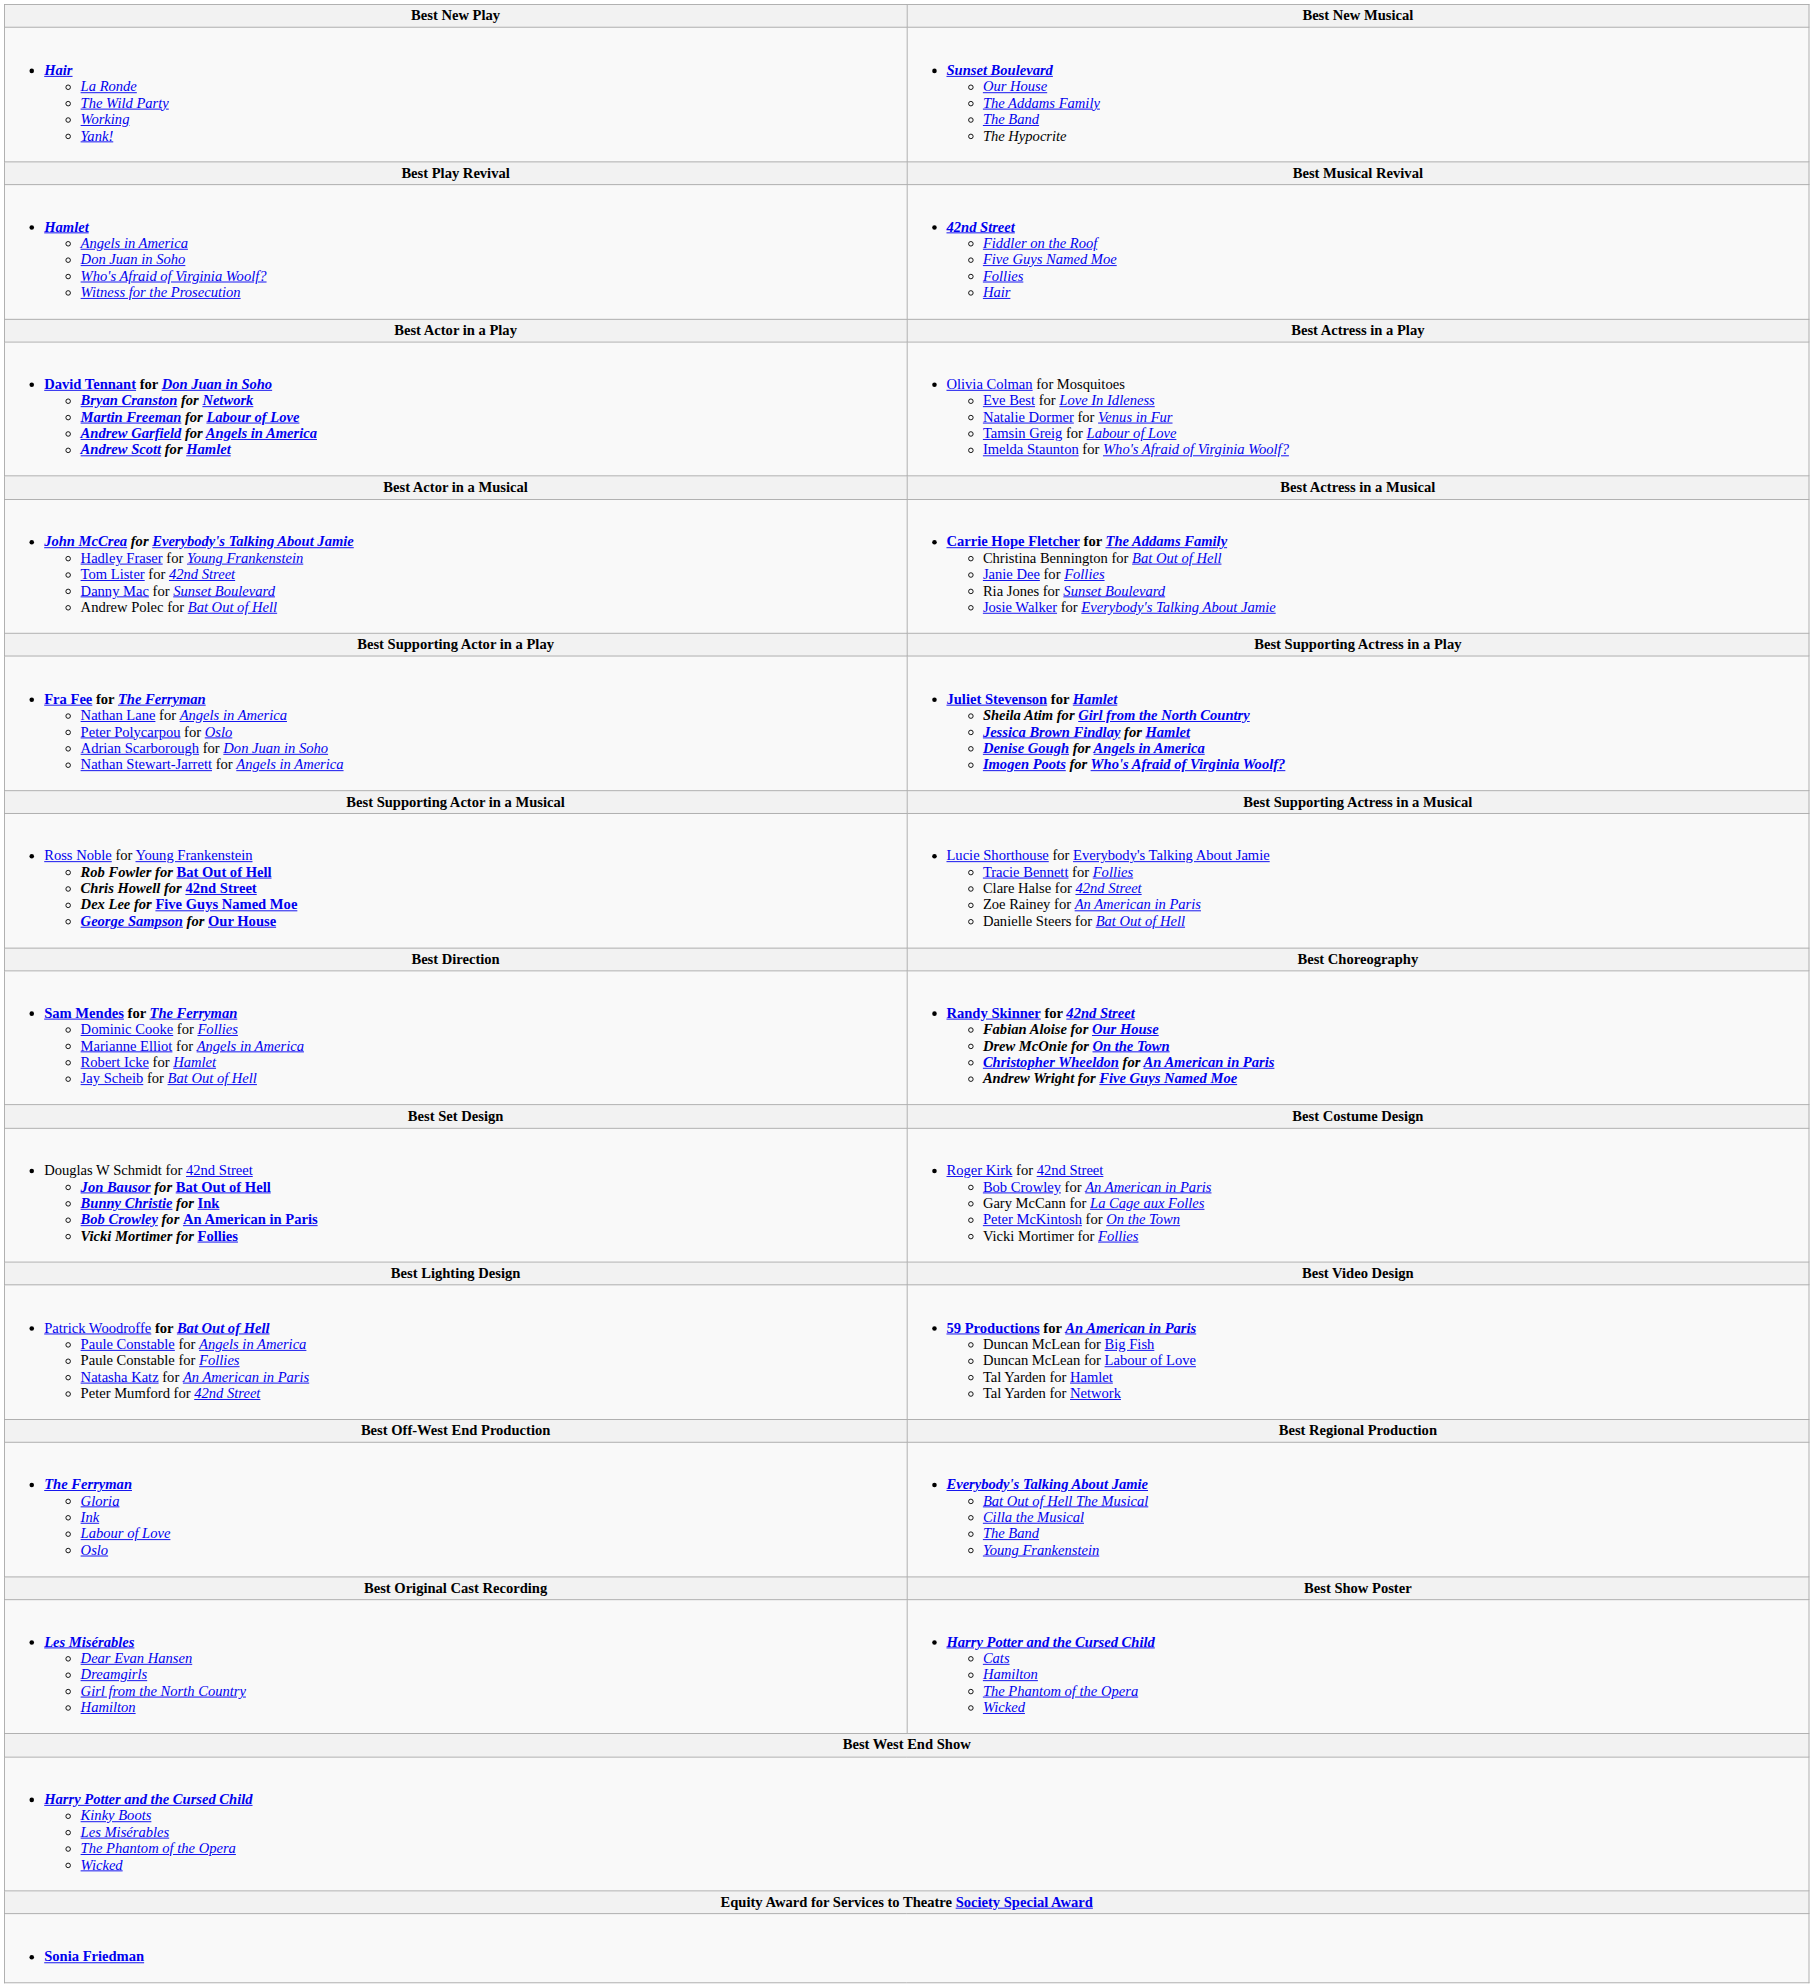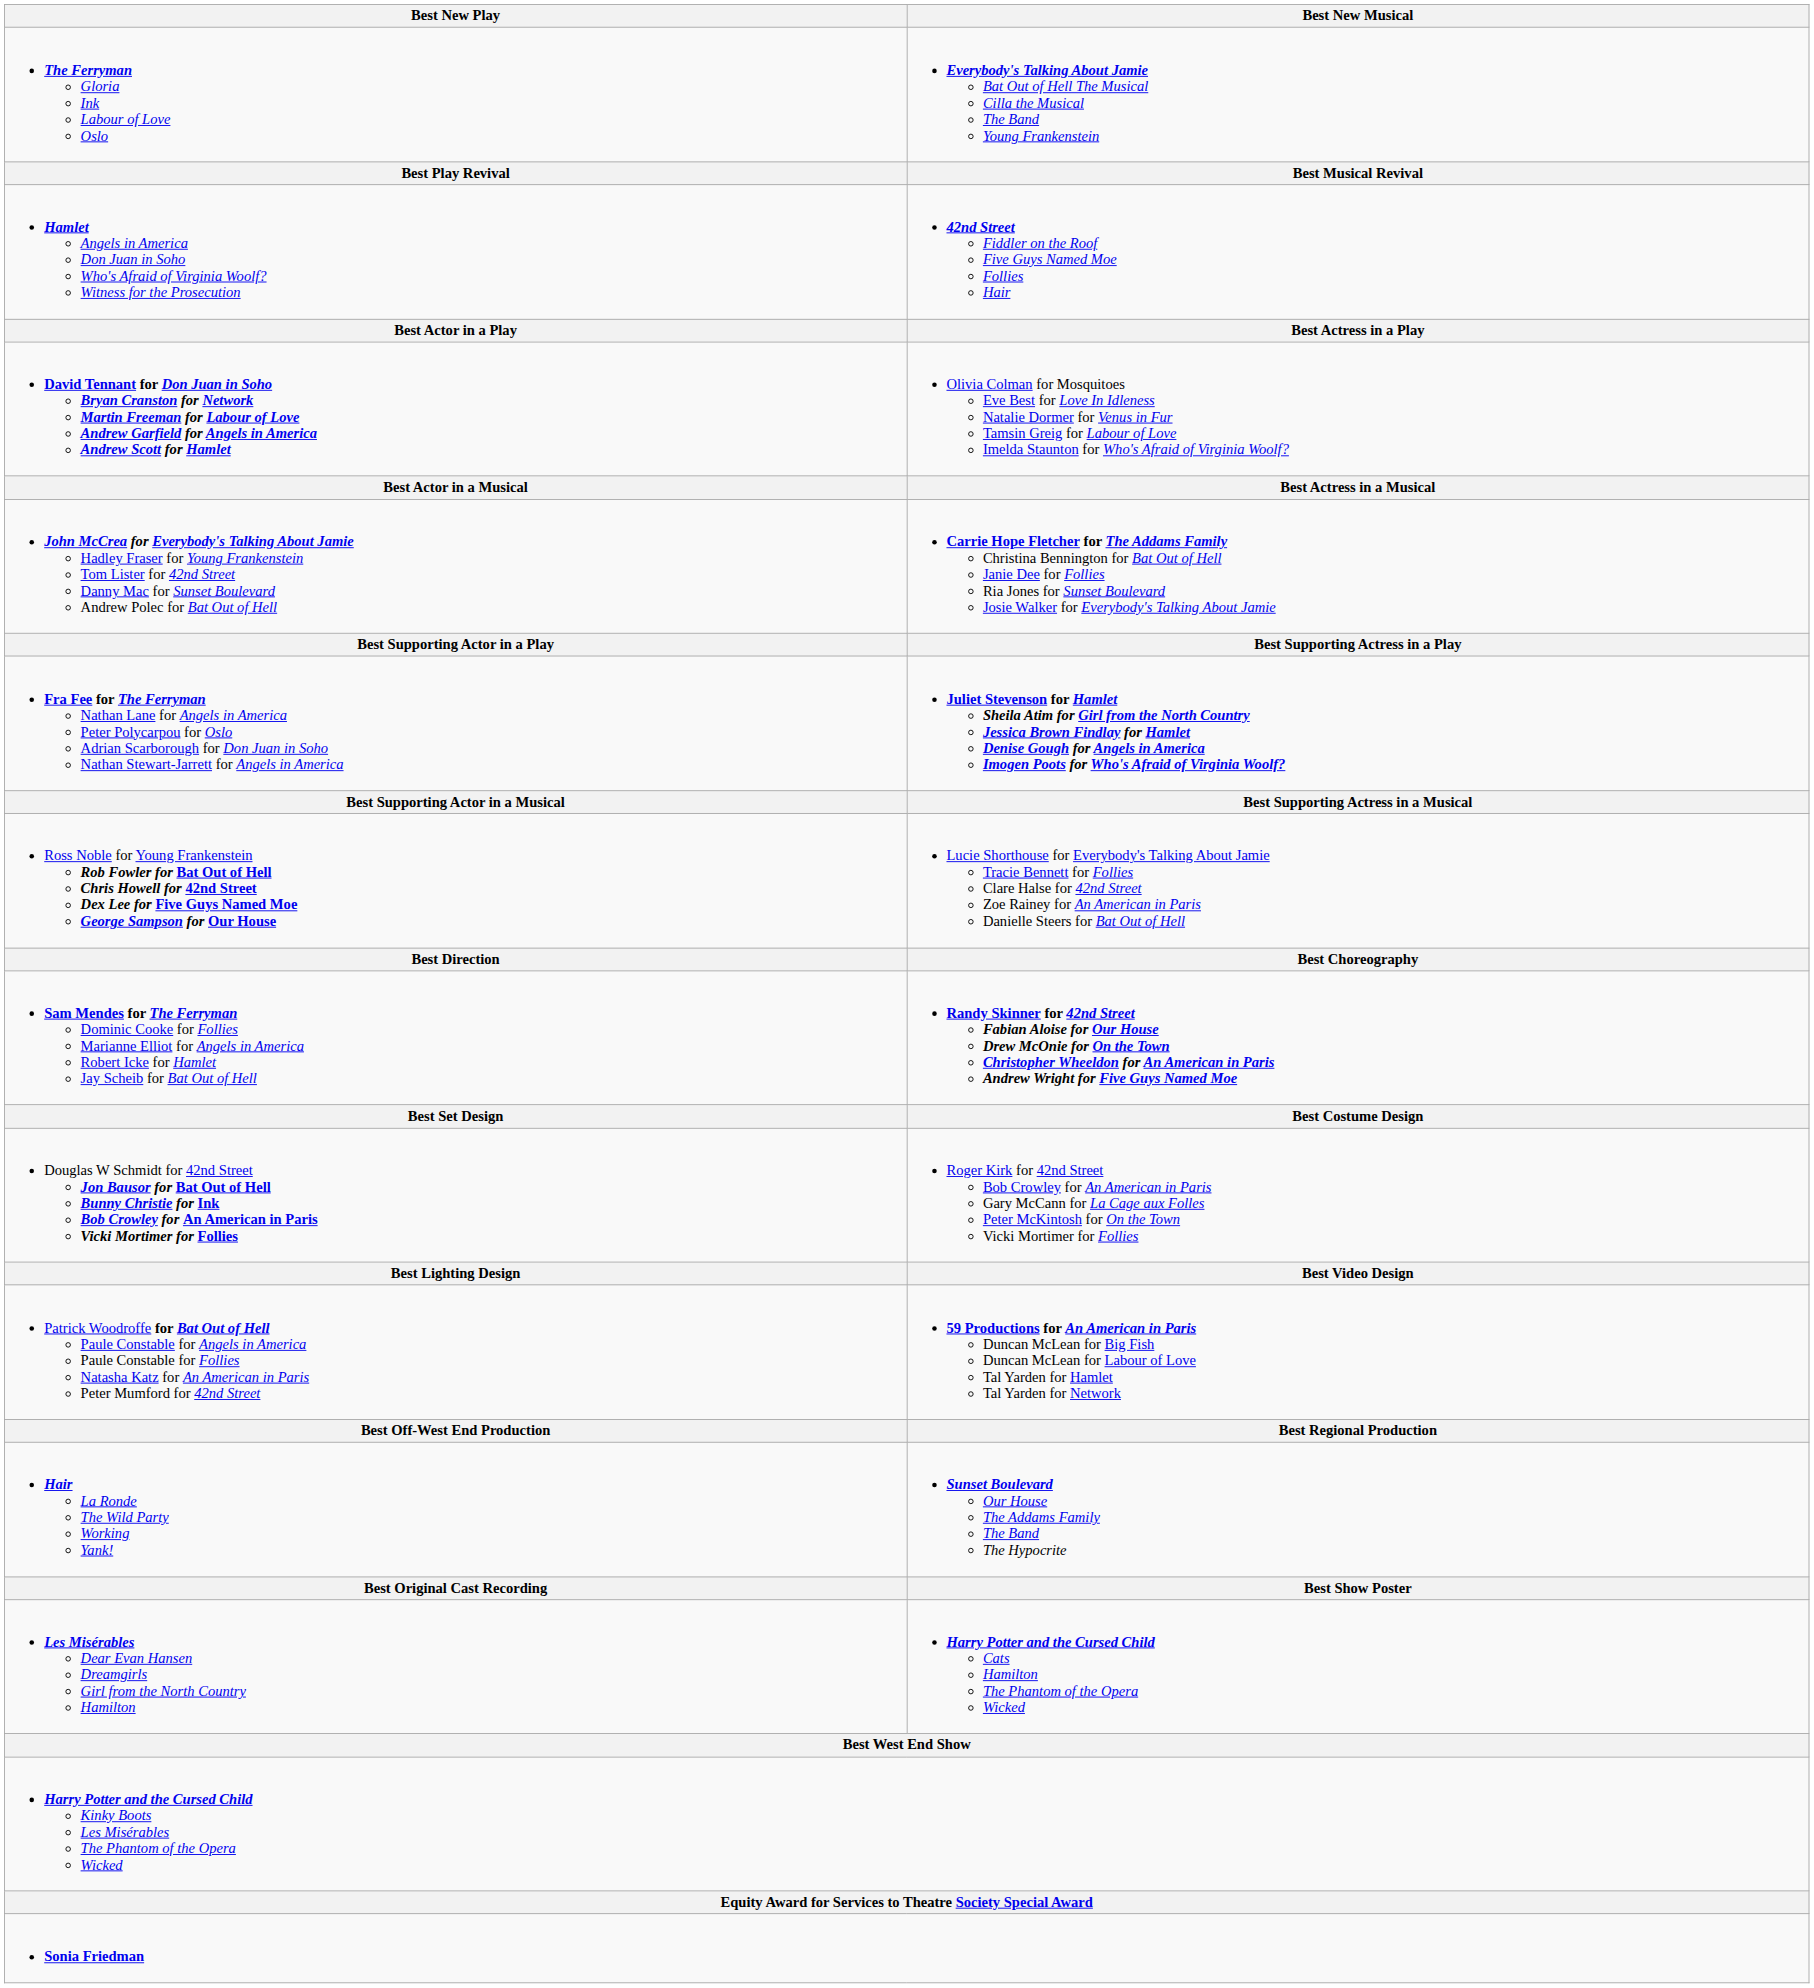rows swapped: The Ferryman Gloria Ink Labour of Love Oslo <-> Hair La Ronde The Wild Party Working Yank!
